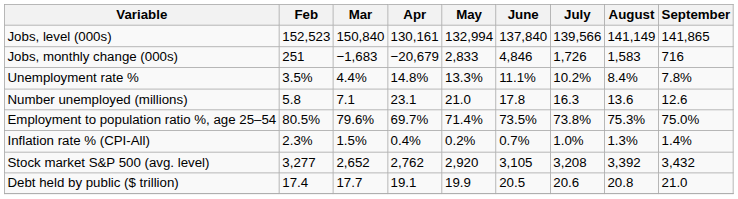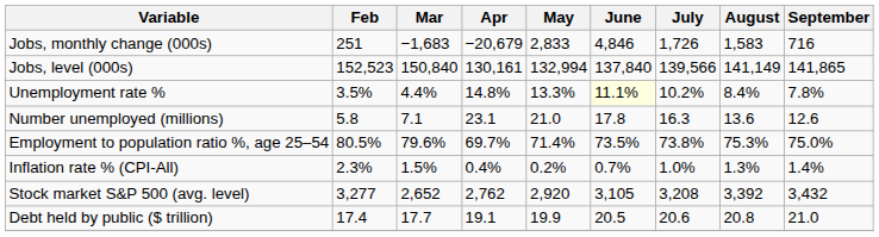rows swapped: Jobs, level (000s) <-> Jobs, monthly change (000s)
Unemployment rate % | June: no background -> lightyellow background
